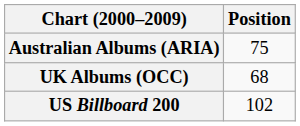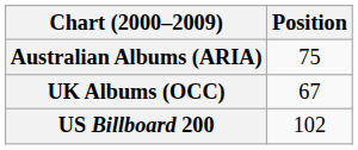UK Albums (OCC) | Position: 68 -> 67
